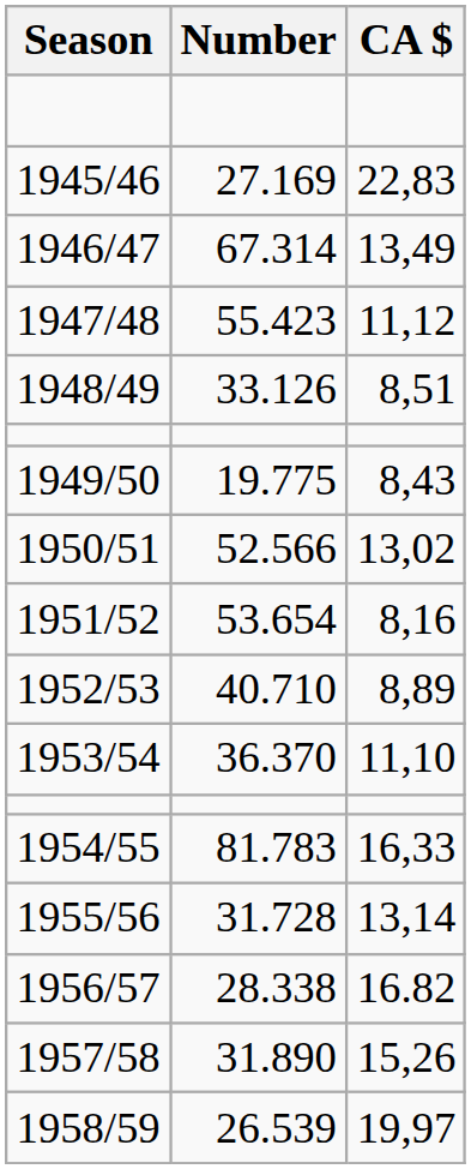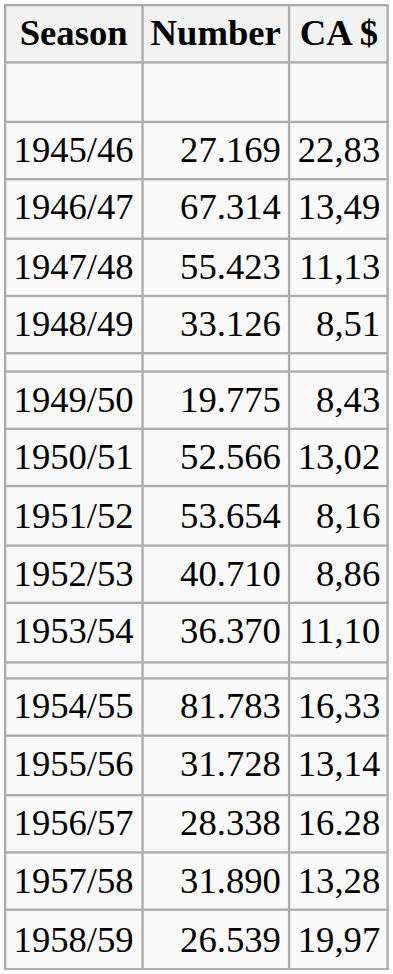1947/48 | CA $: 11,12 -> 11,13
1952/53 | CA $: 8,89 -> 8,86
1956/57 | CA $: 16.82 -> 16.28
1957/58 | CA $: 15,26 -> 13,28
